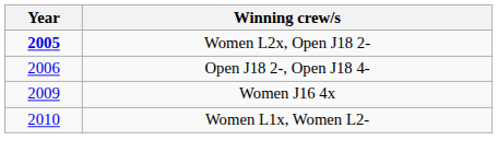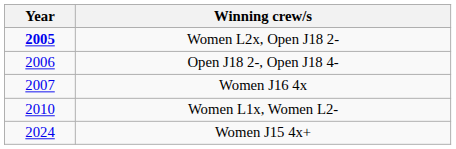Women J16 4x | Year: 2009 -> 2007
+ row: 2024 | Women J15 4x+
